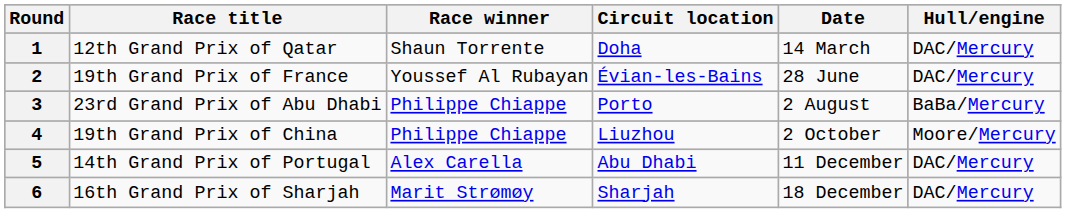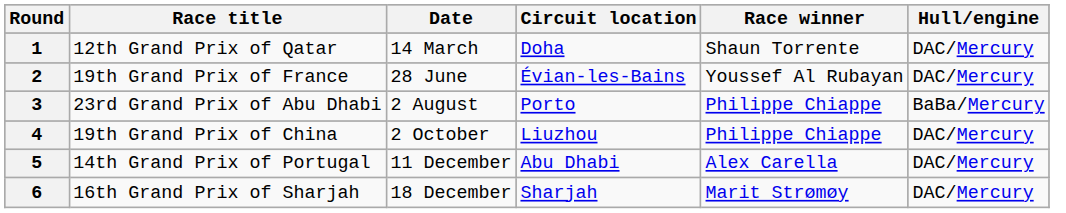columns swapped: Date <-> Race winner
4 | Hull/engine: Moore/Mercury -> DAC/Mercury
